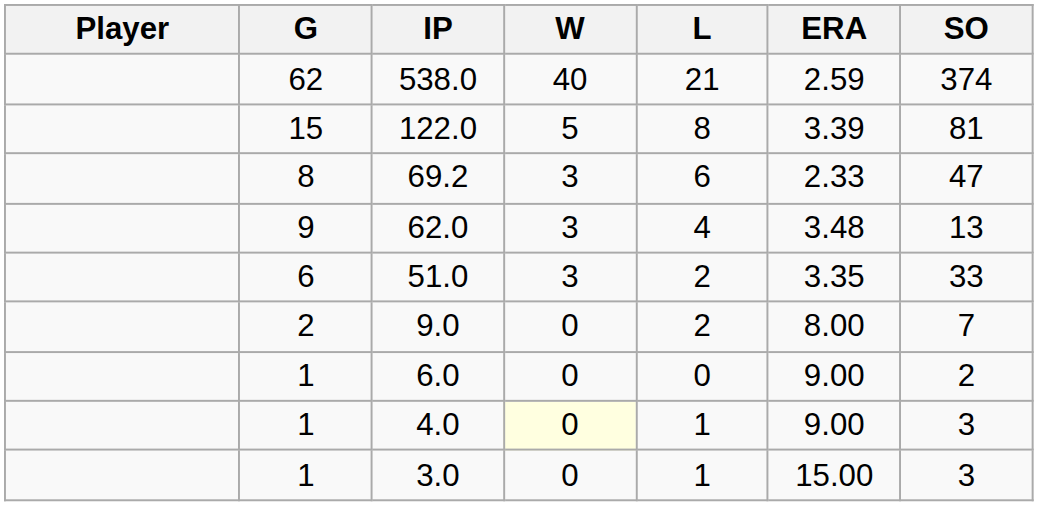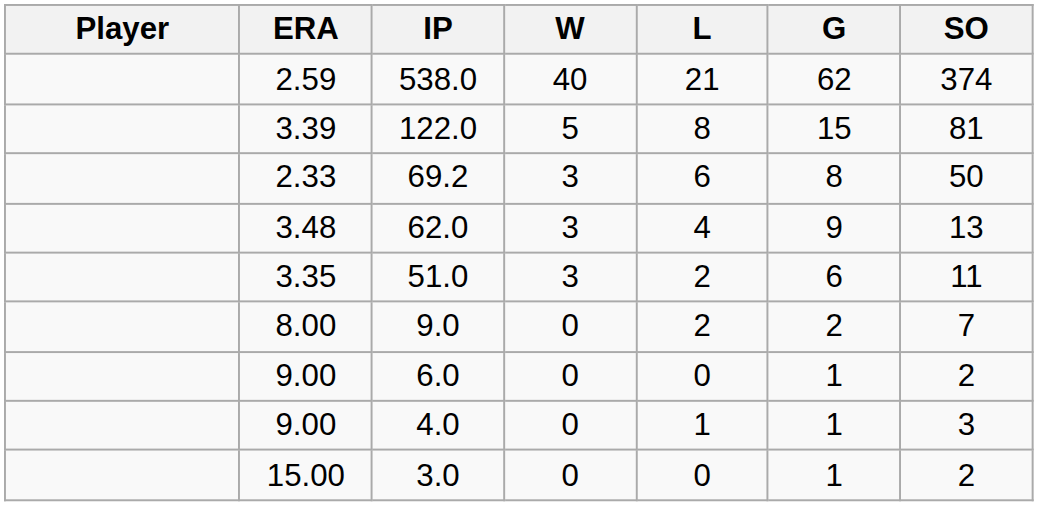columns swapped: G <-> ERA
69.2 | SO: 47 -> 50
51.0 | SO: 33 -> 11
4.0 | W: lightyellow background -> no background
3.0 | L: 1 -> 0
3.0 | SO: 3 -> 2
